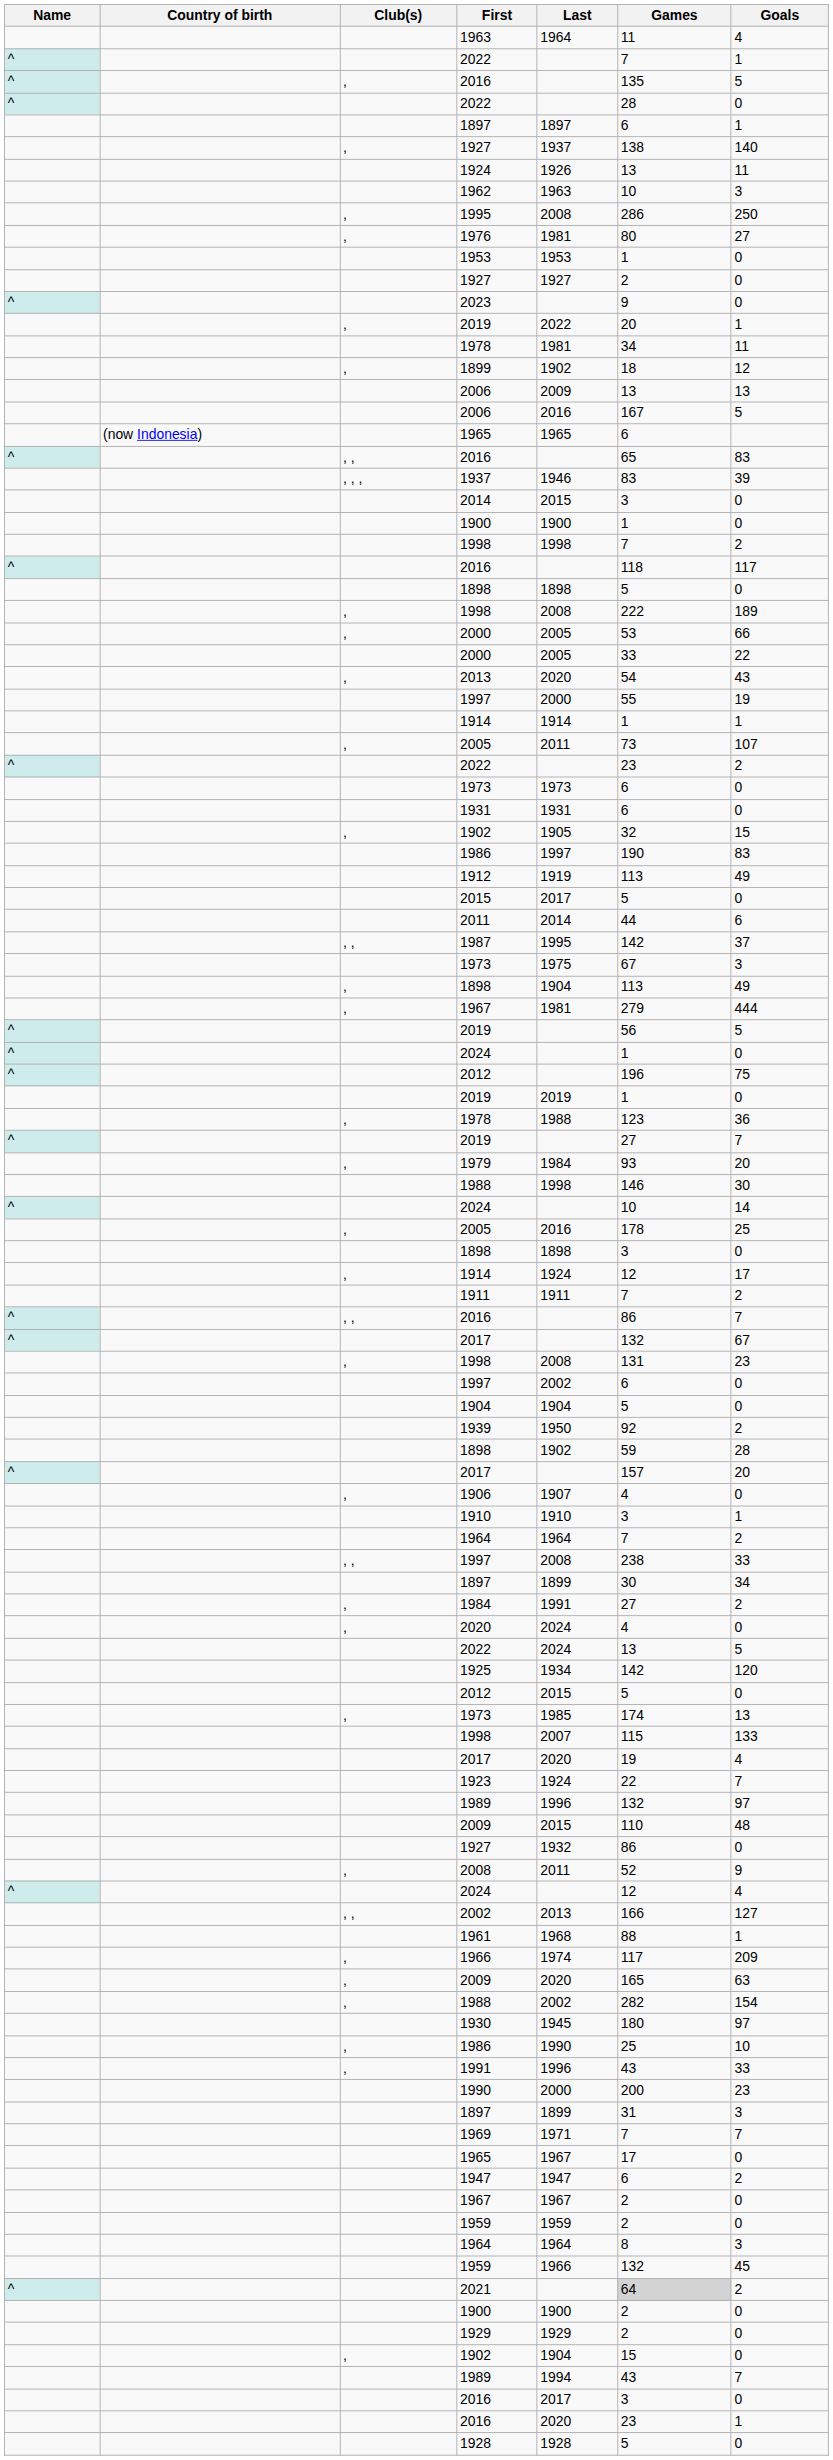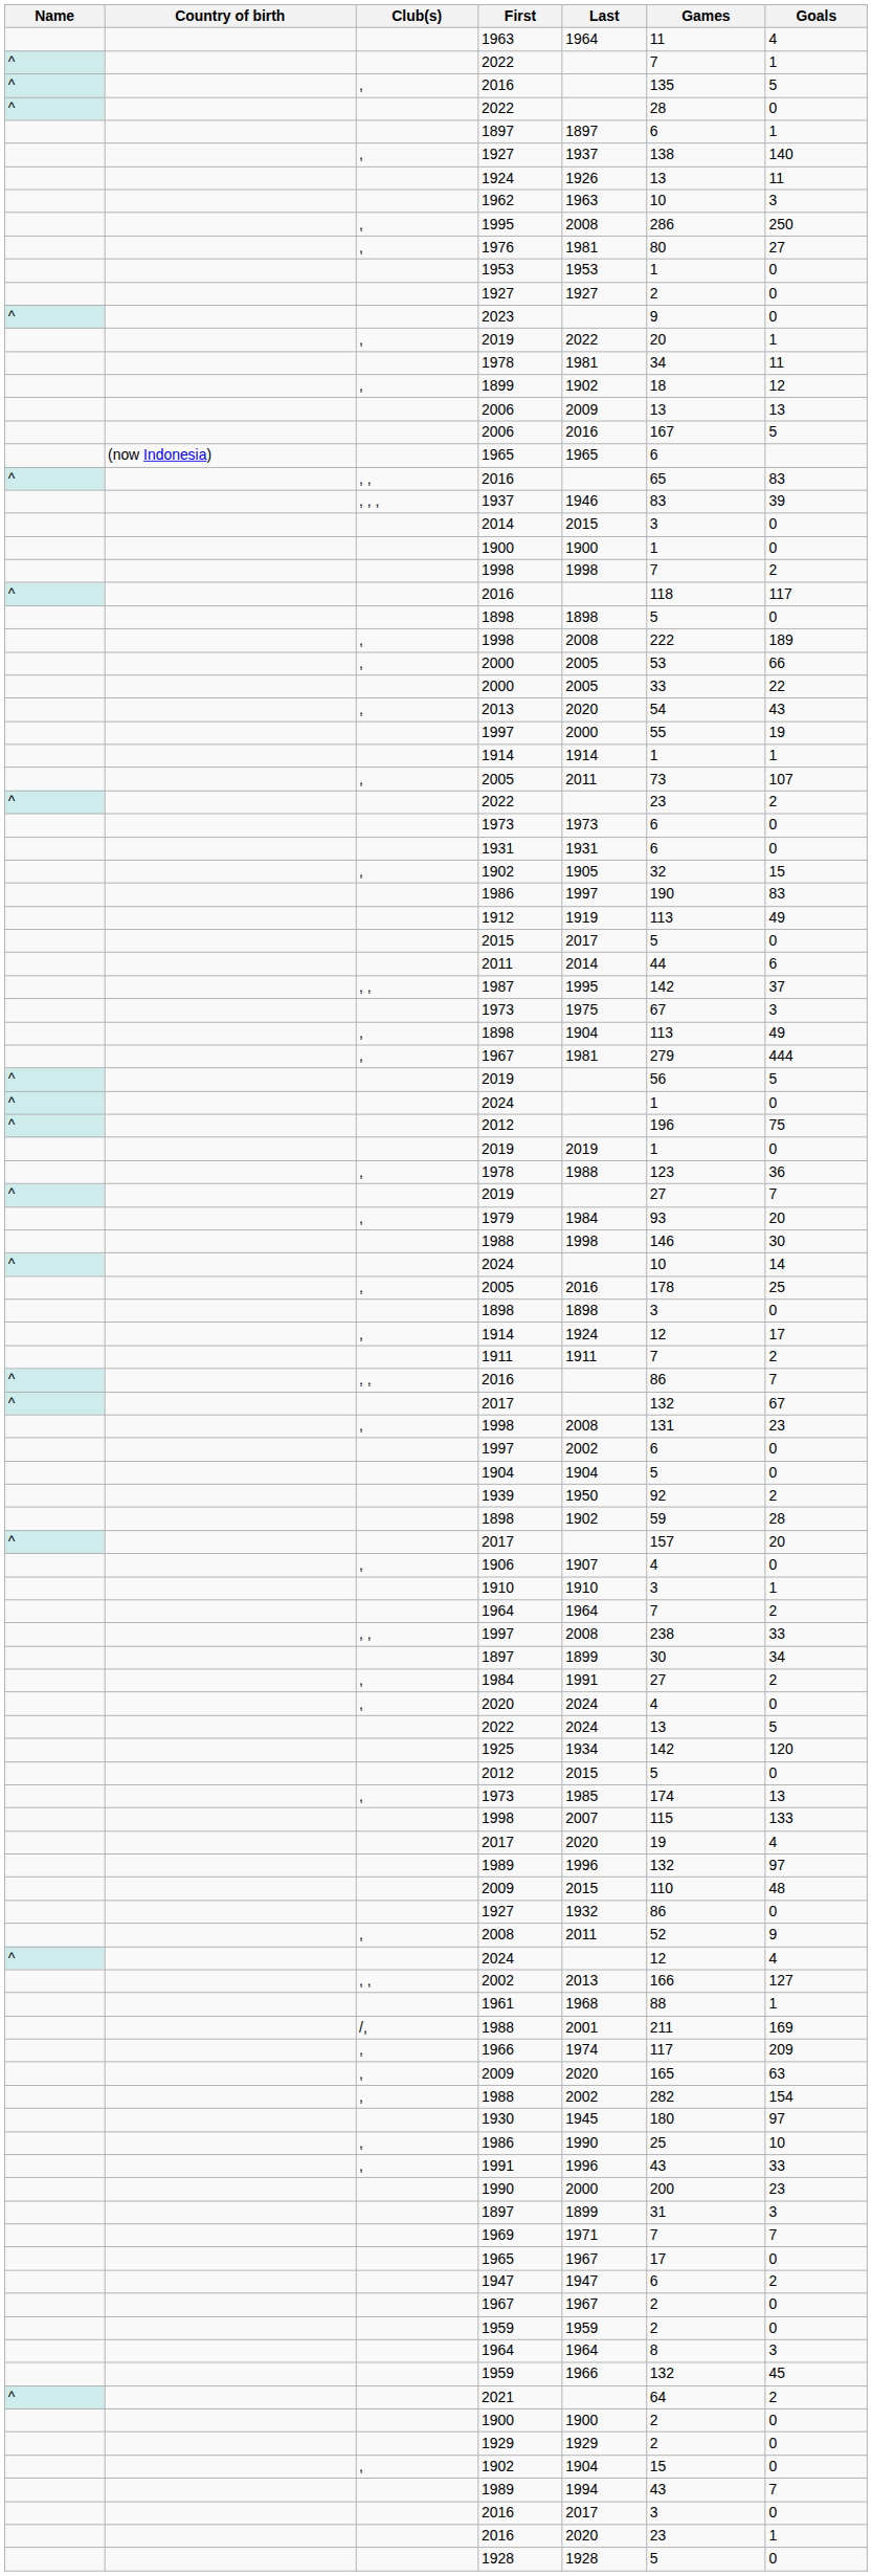- row: 1923 | 1924 | 22 | 7
+ row: /, | 1988 | 2001 | 211 | 169
2021 | Games: lightgrey background -> no background
